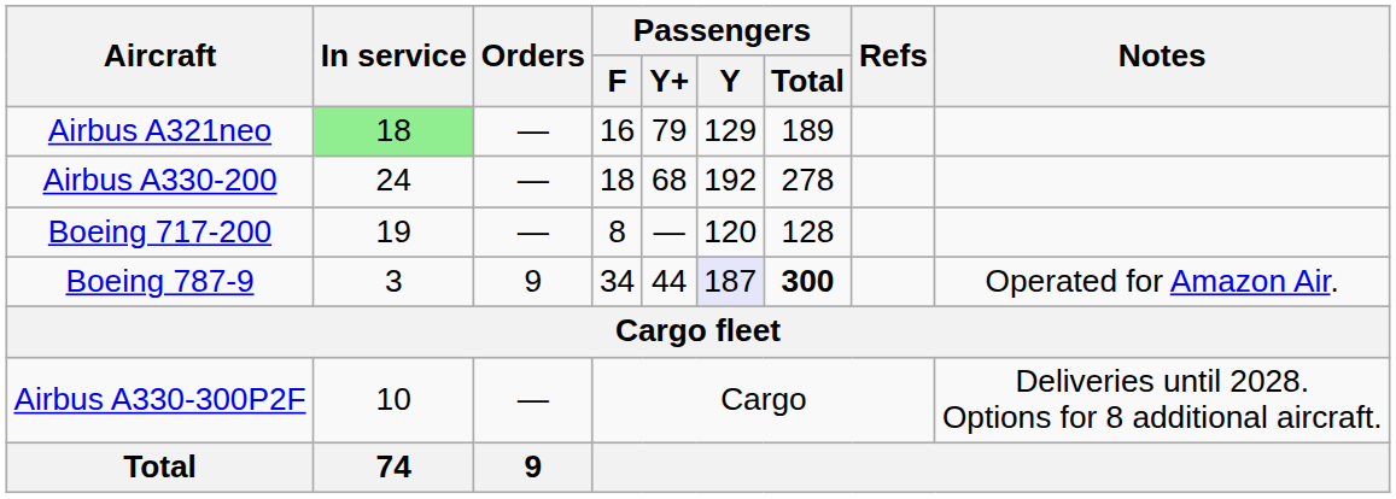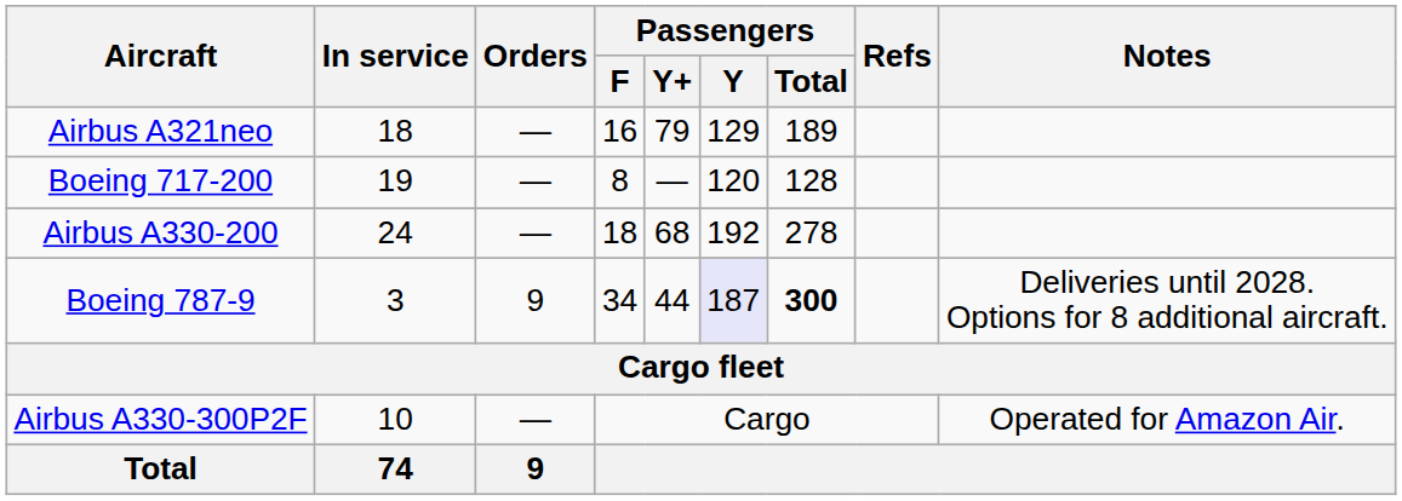Airbus A321neo | In service: lightgreen background -> no background
rows swapped: Airbus A330-200 <-> Boeing 717-200
Boeing 787-9 | Notes: Operated for Amazon Air. -> Deliveries until 2028. Options for 8 additional aircraft.
Airbus A330-300P2F | Notes: Deliveries until 2028. Options for 8 additional aircraft. -> Operated for Amazon Air.
